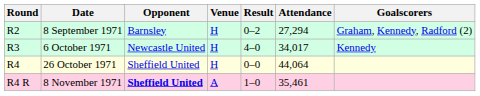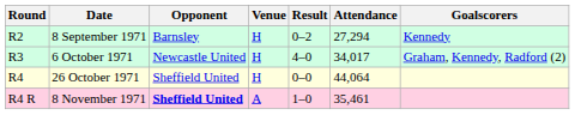8 September 1971 | Goalscorers: Graham, Kennedy, Radford (2) -> Kennedy
6 October 1971 | Goalscorers: Kennedy -> Graham, Kennedy, Radford (2)
